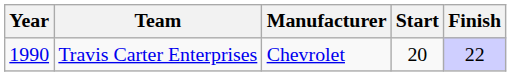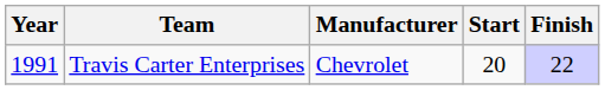Travis Carter Enterprises | Year: 1990 -> 1991
